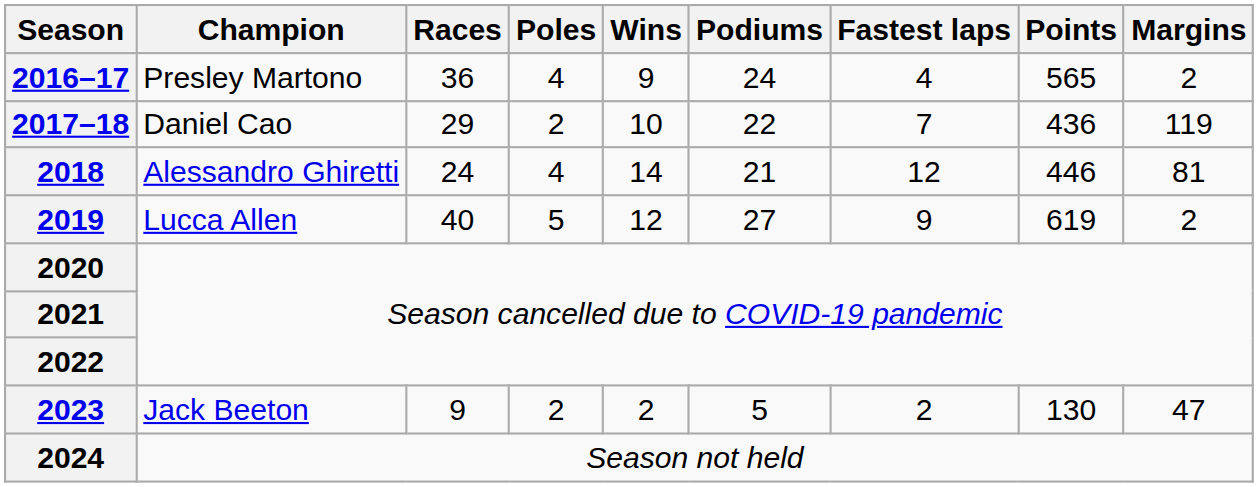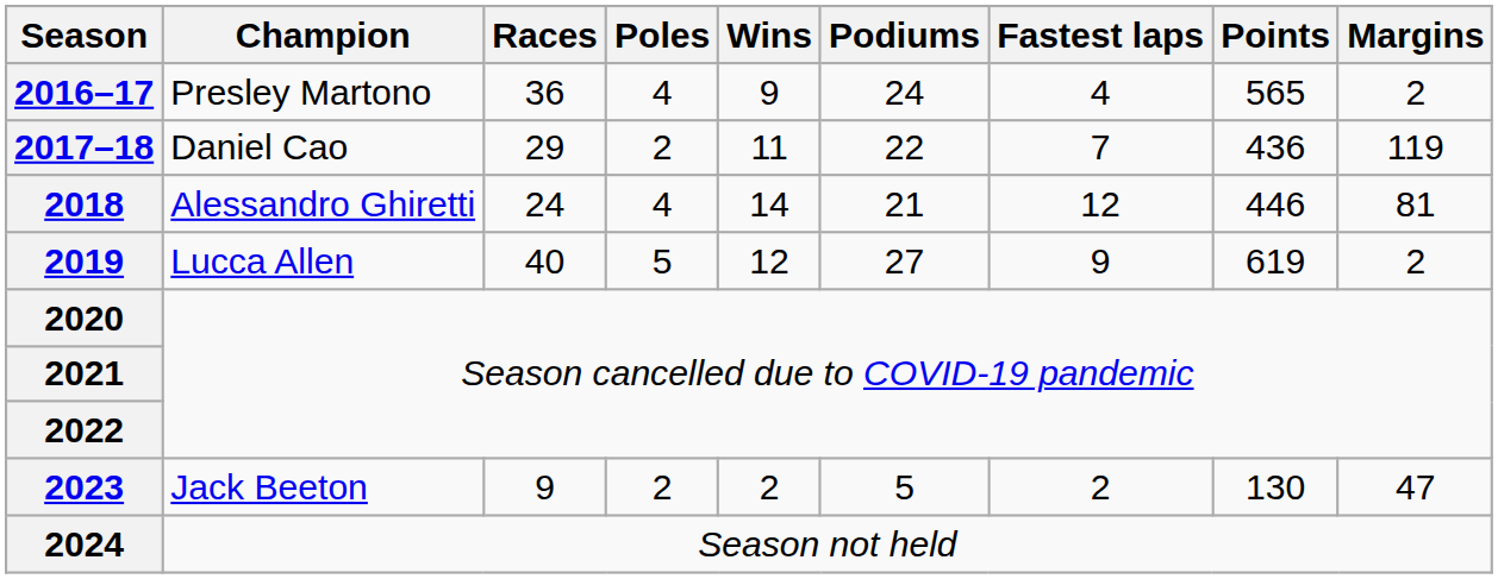2017–18 | Wins: 10 -> 11
